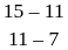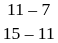rows swapped: 11 – 7 <-> 15 – 11
